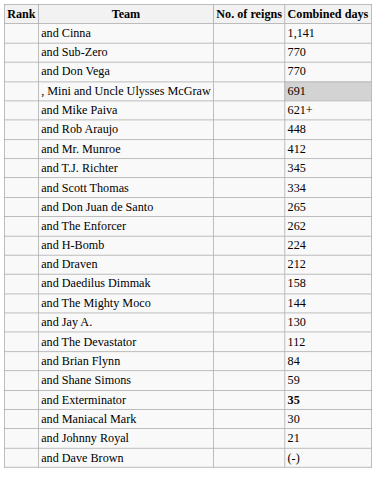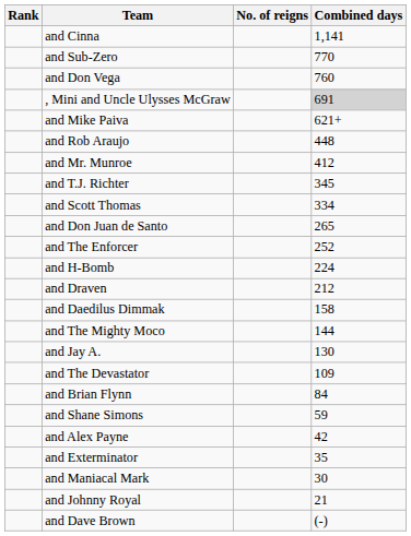and Don Vega | Combined days: 770 -> 760
and The Enforcer | Combined days: 262 -> 252
and The Devastator | Combined days: 112 -> 109
+ row: and Alex Payne | 42
and Exterminator | Combined days: bold -> normal
